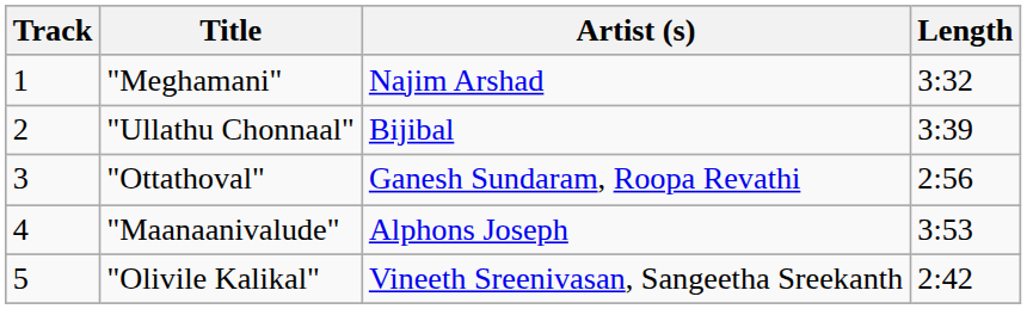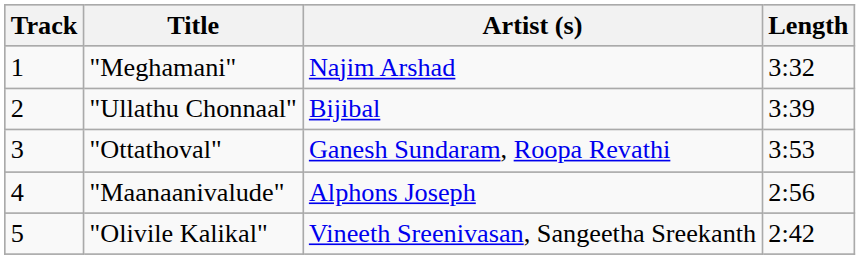"Ottathoval" | Length: 2:56 -> 3:53
"Maanaanivalude" | Length: 3:53 -> 2:56
